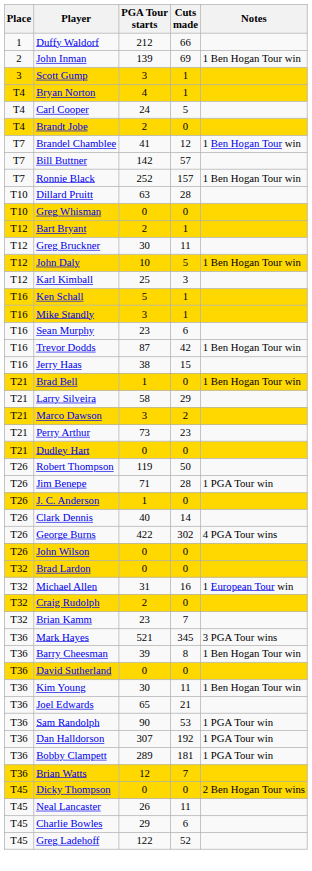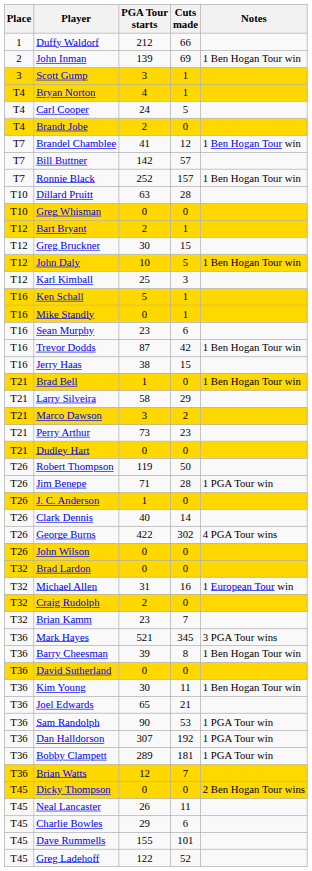Greg Bruckner | Cuts made: 11 -> 15
Mike Standly | PGA Tour starts: 3 -> 0
+ row: T45 | Dave Rummells | 155 | 101
